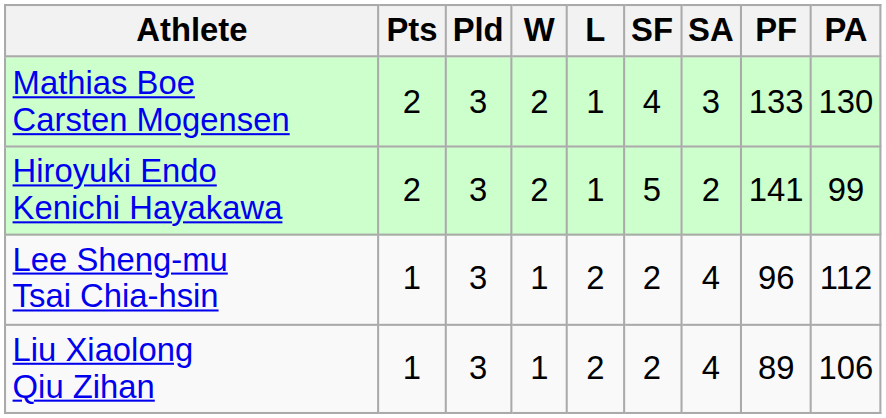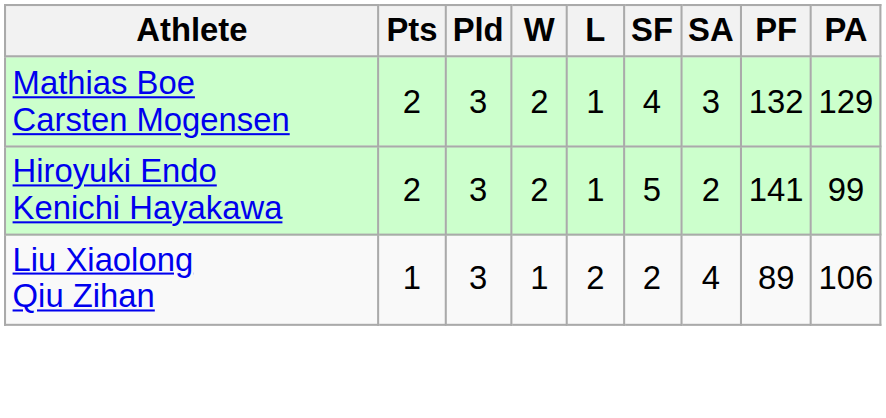Mathias Boe Carsten Mogensen | PF: 133 -> 132
Mathias Boe Carsten Mogensen | PA: 130 -> 129
- row: Lee Sheng-mu Tsai Chia-hsin | 1 | 3 | 1 | 2 | 2 | 4 | 96 | 112
